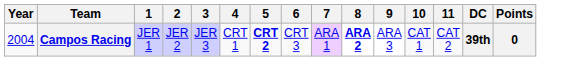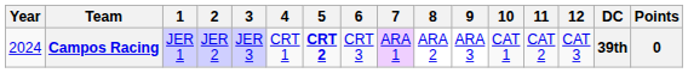+ column: 12 | CAT 3
Campos Racing | Year: 2004 -> 2024
Campos Racing | 8: bold -> normal
